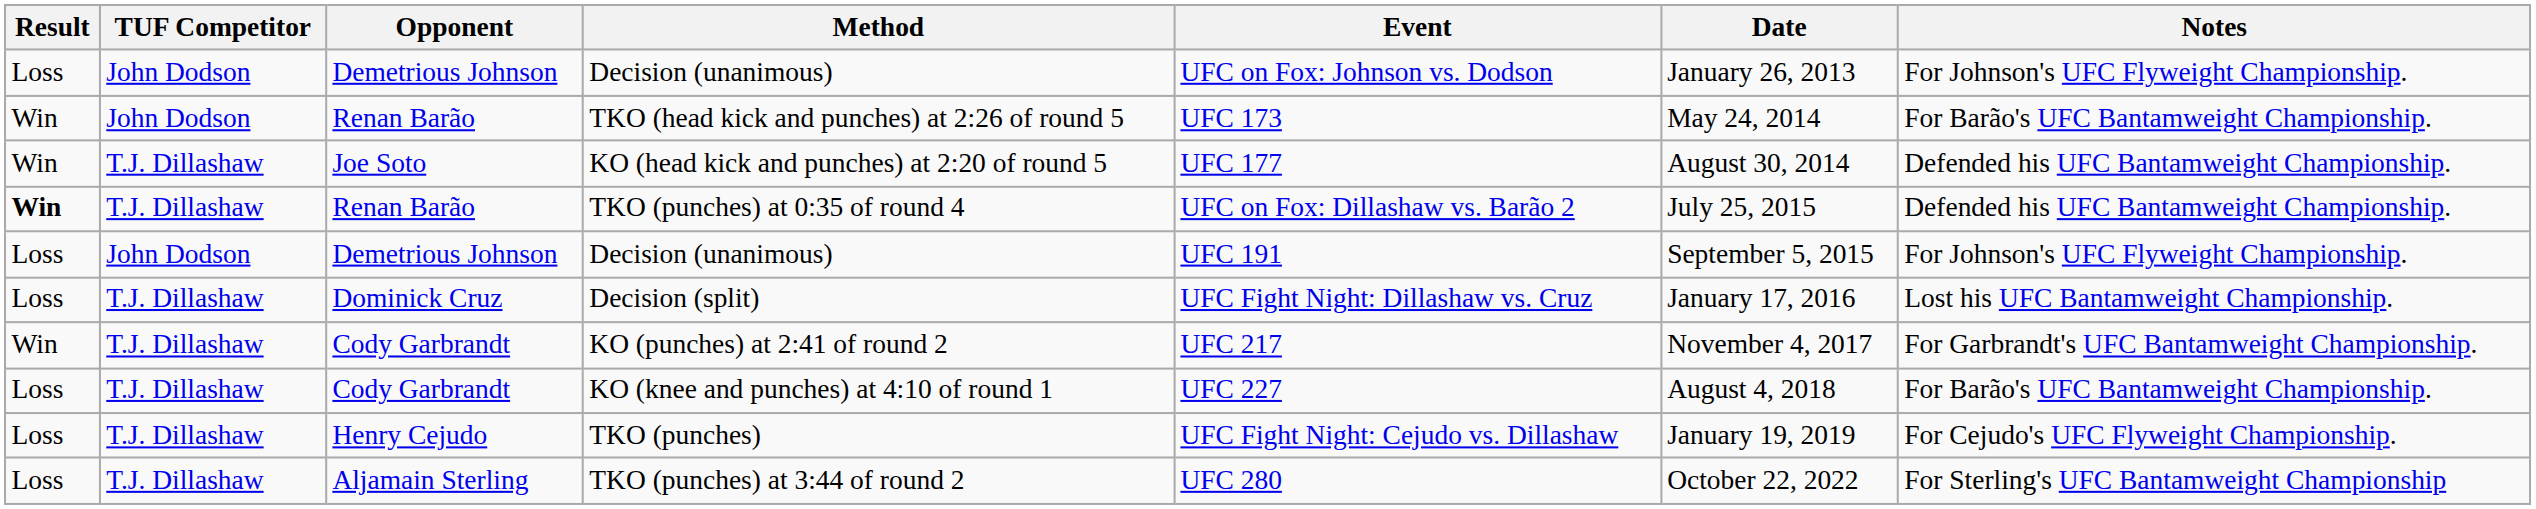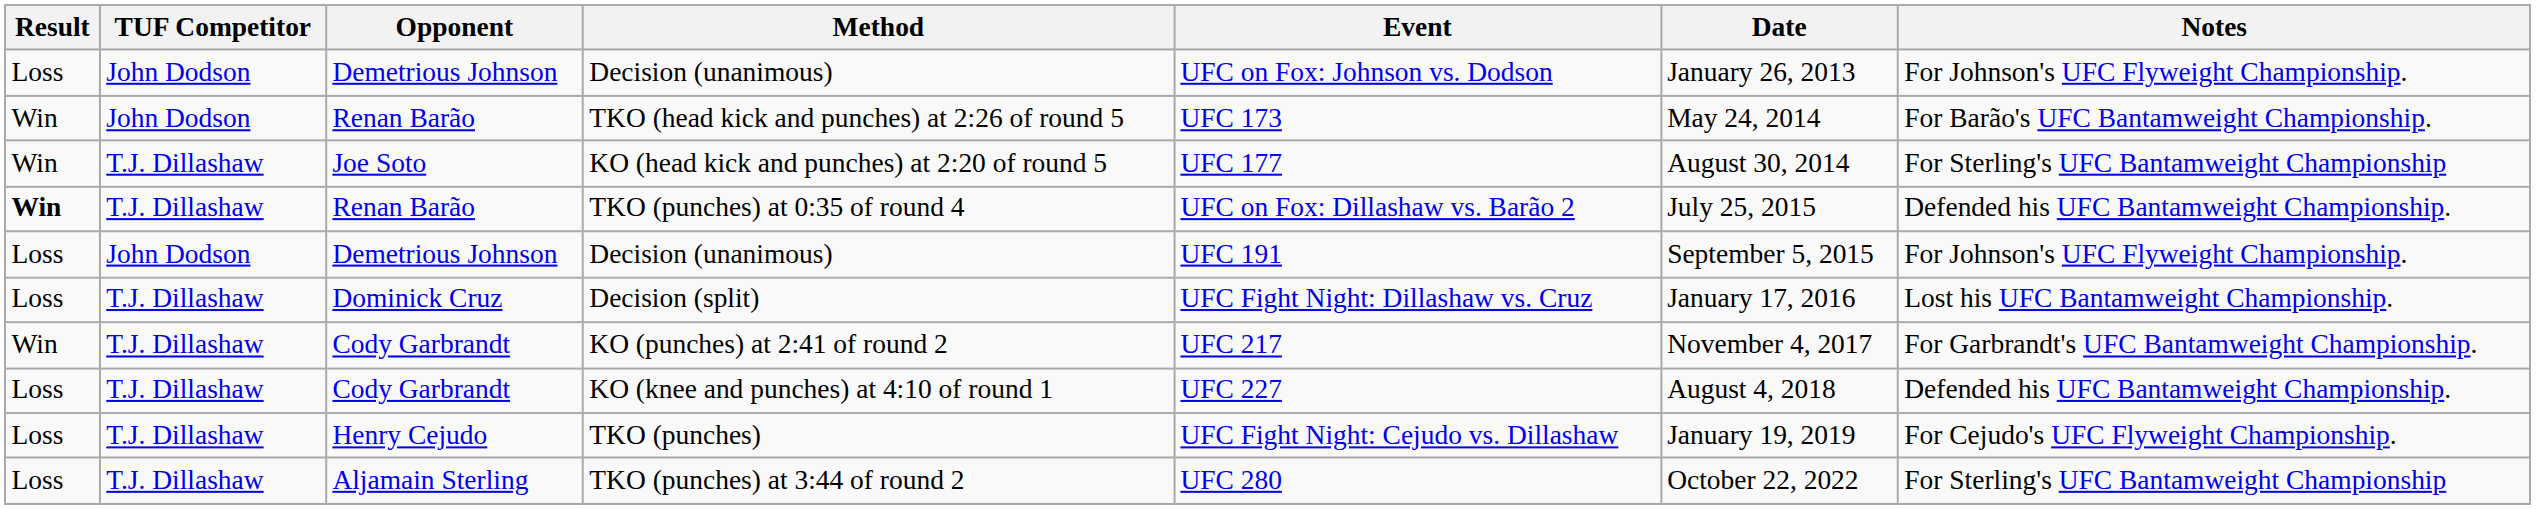KO (head kick and punches) at 2:20 of round 5 | Notes: Defended his UFC Bantamweight Championship. -> For Sterling's UFC Bantamweight Championship
KO (knee and punches) at 4:10 of round 1 | Notes: For Barão's UFC Bantamweight Championship. -> Defended his UFC Bantamweight Championship.
